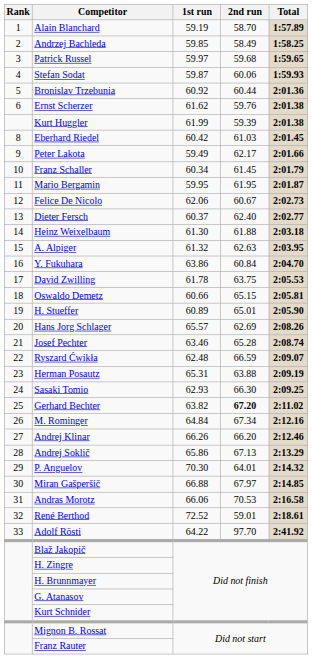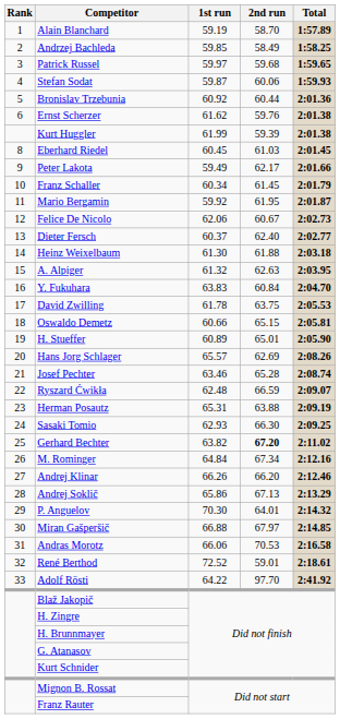Eberhard Riedel | 1st run: 60.42 -> 60.45
Mario Bergamin | 1st run: 59.95 -> 59.92
Y. Fukuhara | 1st run: 63.86 -> 63.83
